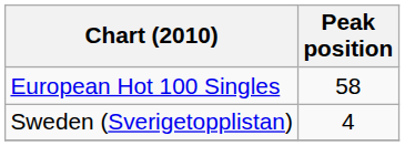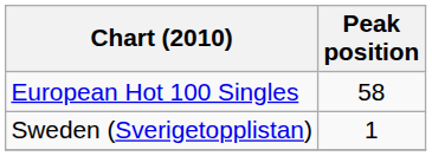Sweden (Sverigetopplistan) | Peak position: 4 -> 1
